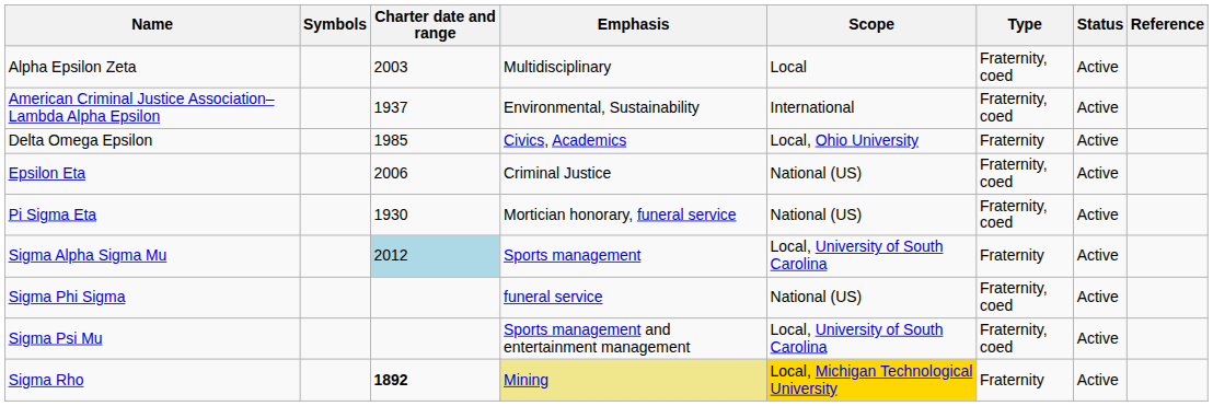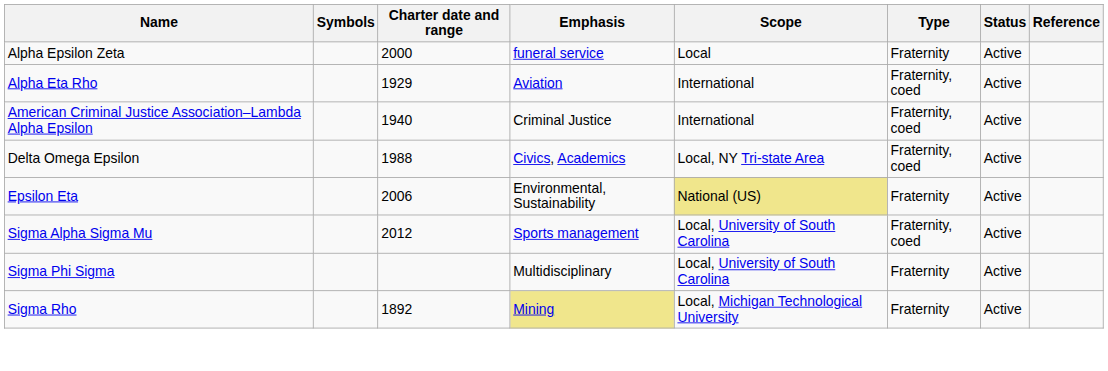Alpha Epsilon Zeta | Charter date and range: 2003 -> 2000
Alpha Epsilon Zeta | Emphasis: Multidisciplinary -> funeral service
Alpha Epsilon Zeta | Type: Fraternity, coed -> Fraternity
+ row: Alpha Eta Rho | 1929 | Aviation | International | Fraternity, coed | Active
American Criminal Justice Association–Lambda Alpha Epsilon | Charter date and range: 1937 -> 1940
American Criminal Justice Association–Lambda Alpha Epsilon | Emphasis: Environmental, Sustainability -> Criminal Justice
Delta Omega Epsilon | Charter date and range: 1985 -> 1988
Delta Omega Epsilon | Scope: Local, Ohio University -> Local, NY Tri-state Area
Delta Omega Epsilon | Type: Fraternity -> Fraternity, coed
Epsilon Eta | Emphasis: Criminal Justice -> Environmental, Sustainability
Epsilon Eta | Scope: no background -> khaki background
Epsilon Eta | Type: Fraternity, coed -> Fraternity
- row: Pi Sigma Eta | 1930 | Mortician honorary, funeral service | National (US) | Fraternity, coed | Active
Sigma Alpha Sigma Mu | Charter date and range: lightblue background -> no background
Sigma Alpha Sigma Mu | Type: Fraternity -> Fraternity, coed
Sigma Phi Sigma | Emphasis: funeral service -> Multidisciplinary
Sigma Phi Sigma | Scope: National (US) -> Local, University of South Carolina
Sigma Phi Sigma | Type: Fraternity, coed -> Fraternity
- row: Sigma Psi Mu | Sports management and entertainment management | Local, University of South Carolina | Fraternity, coed | Active
Sigma Rho | Charter date and range: bold -> normal
Sigma Rho | Scope: gold background -> no background
